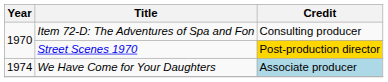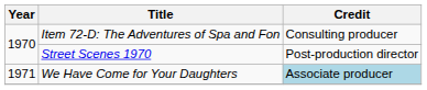Street Scenes 1970 | Credit: gold background -> no background
We Have Come for Your Daughters | Year: 1974 -> 1971
